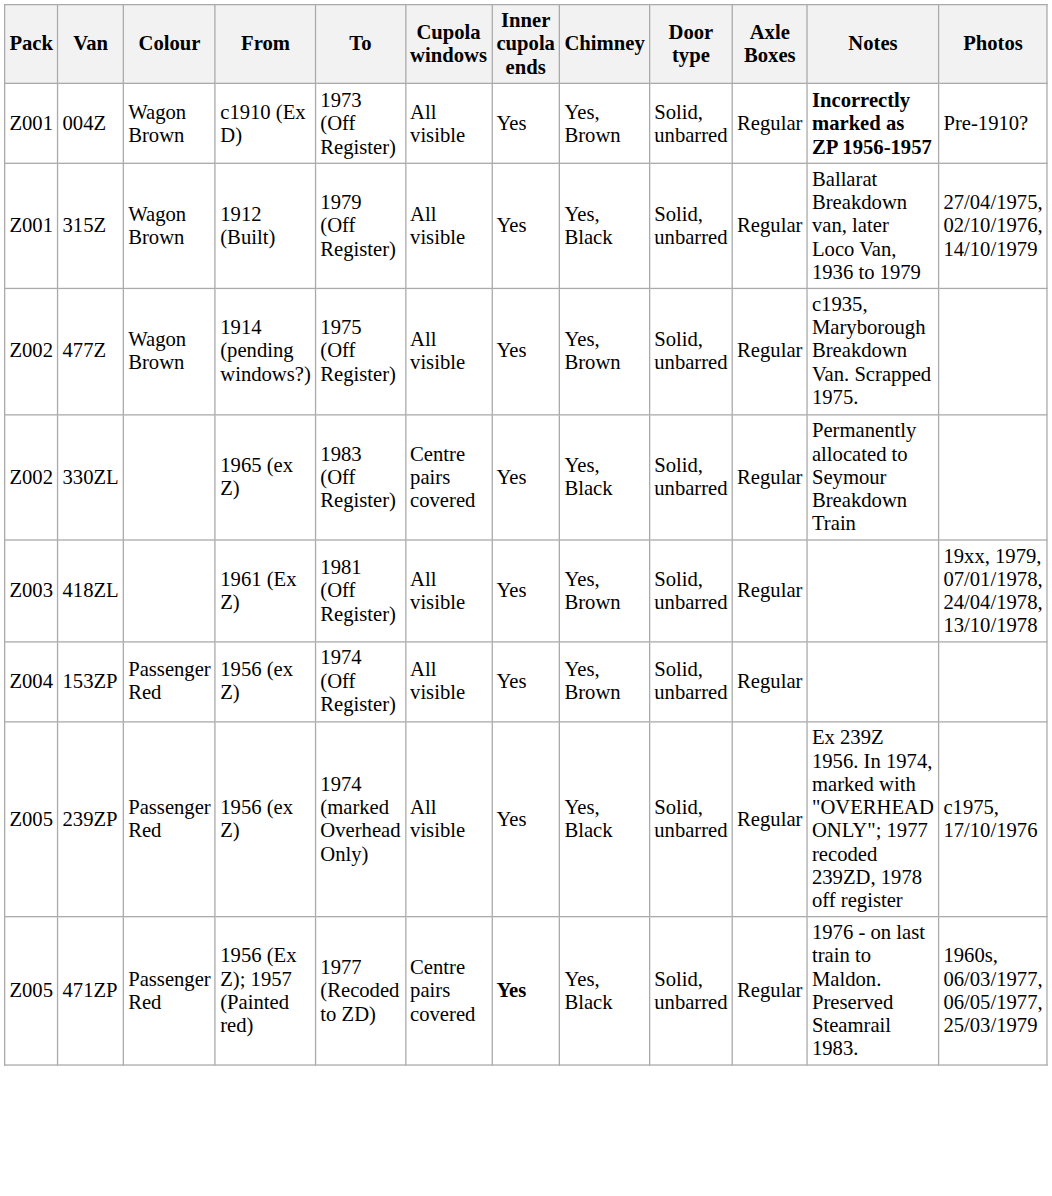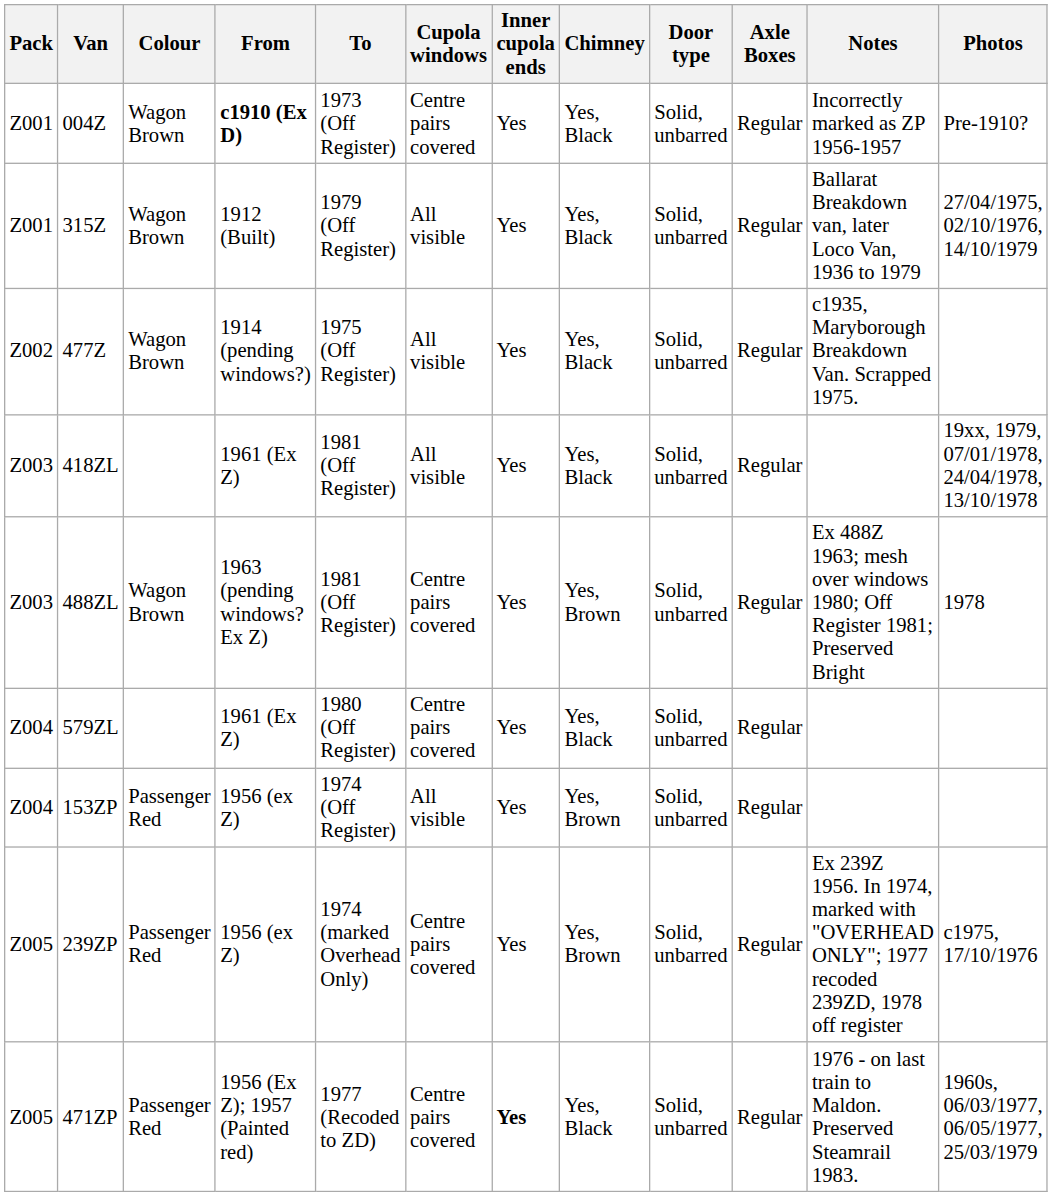004Z | From: normal -> bold
004Z | Cupola windows: All visible -> Centre pairs covered
004Z | Chimney: Yes, Brown -> Yes, Black
004Z | Notes: bold -> normal
477Z | Chimney: Yes, Brown -> Yes, Black
- row: Z002 | 330ZL | 1965 (ex Z) | 1983 (Off Register) | Centre pairs covered | Yes | Yes, Black | Solid, unbarred | Regular | Permanently allocated to Seymour Breakdown Train
418ZL | Chimney: Yes, Brown -> Yes, Black
+ row: Z003 | 488ZL | Wagon Brown | 1963 (pending windows? Ex Z) | 1981 (Off Register) | Centre pairs covered | Yes | Yes, Brown | Solid, unbarred | Regular | Ex 488Z 1963; mesh over windows 1980; Off Register 1981; Preserved Bright | 1978
+ row: Z004 | 579ZL | 1961 (Ex Z) | 1980 (Off Register) | Centre pairs covered | Yes | Yes, Black | Solid, unbarred | Regular
239ZP | Cupola windows: All visible -> Centre pairs covered
239ZP | Chimney: Yes, Black -> Yes, Brown
